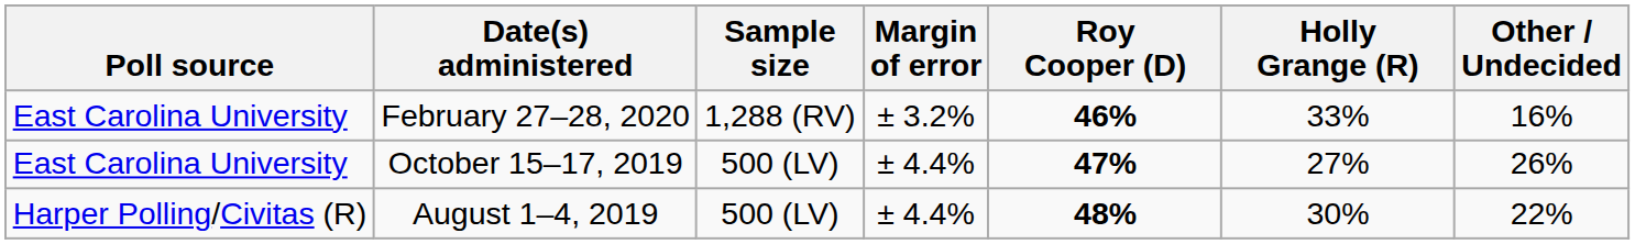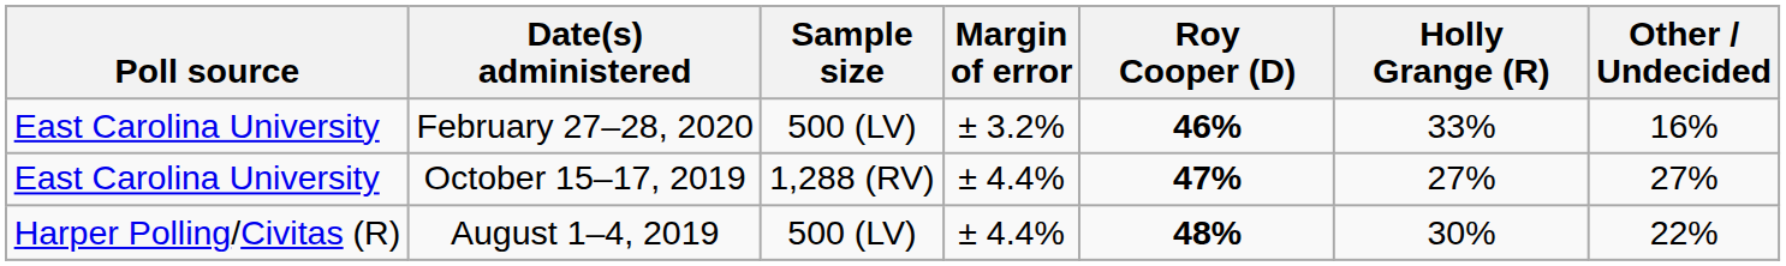February 27–28, 2020 | Sample size: 1,288 (RV) -> 500 (LV)
October 15–17, 2019 | Sample size: 500 (LV) -> 1,288 (RV)
October 15–17, 2019 | Other / Undecided: 26% -> 27%
